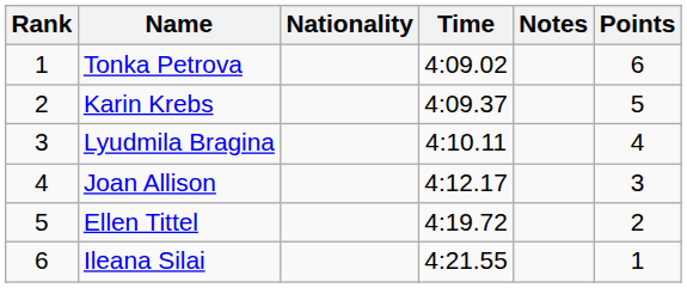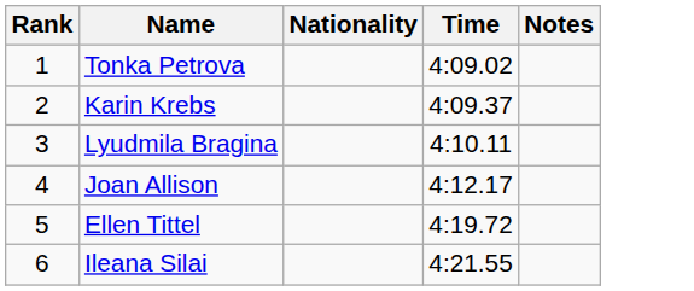- column: Points | 6 | 5 | 4 | 3 | 2 | 1
